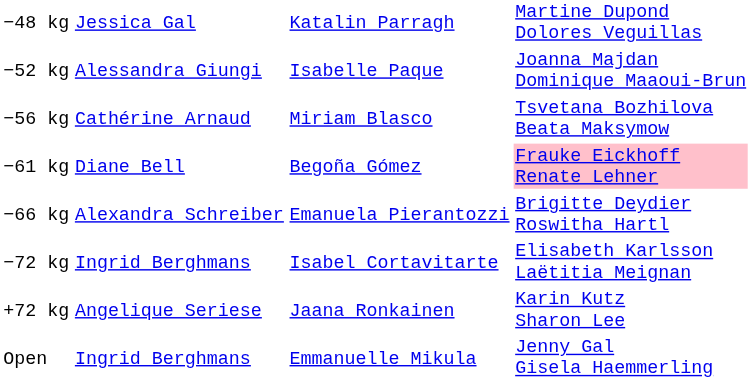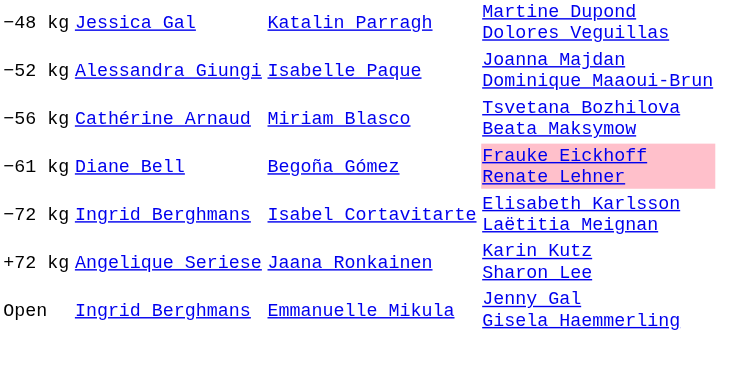- row: −66 kg | Alexandra Schreiber | Emanuela Pierantozzi | Brigitte Deydier Roswitha Hartl
